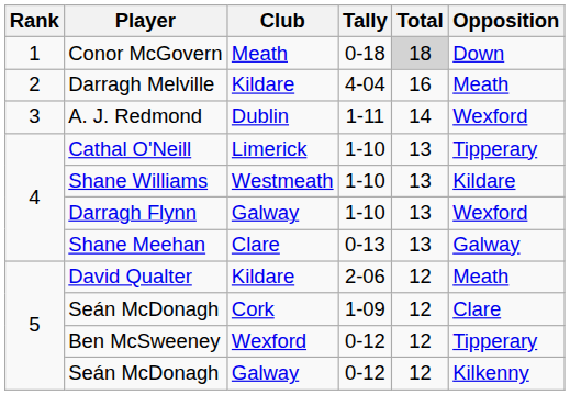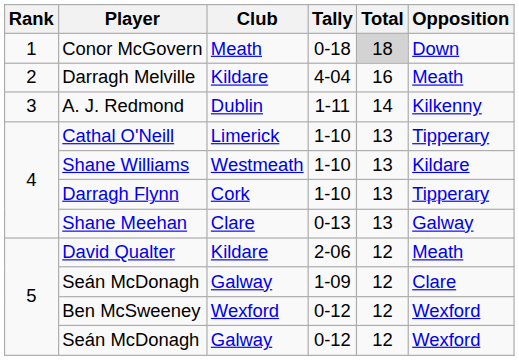A. J. Redmond | Opposition: Wexford -> Kilkenny
Darragh Flynn | Club: Galway -> Cork
Darragh Flynn | Opposition: Wexford -> Tipperary
Seán McDonagh / 1-09 | Club: Cork -> Galway
Ben McSweeney | Opposition: Tipperary -> Wexford
Seán McDonagh / 0-12 | Opposition: Kilkenny -> Wexford
